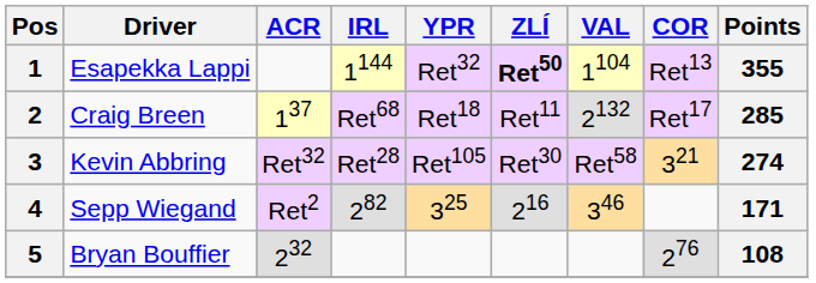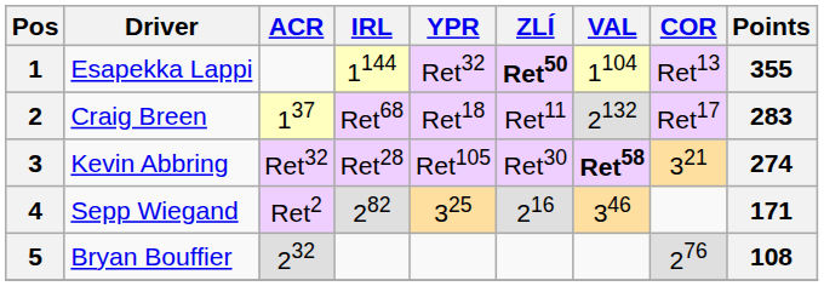2 | Points: 285 -> 283
3 | VAL: normal -> bold
